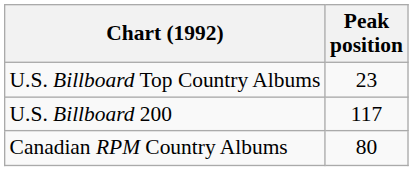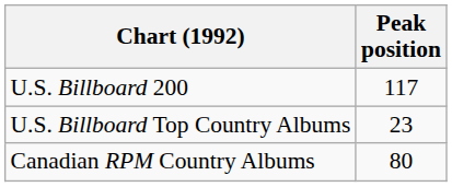rows swapped: U.S. Billboard Top Country Albums <-> U.S. Billboard 200
